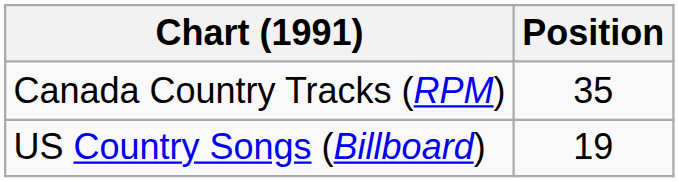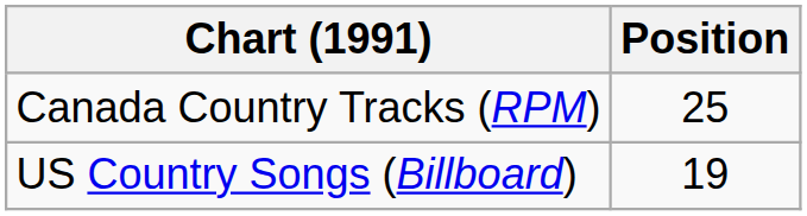Canada Country Tracks (RPM) | Position: 35 -> 25
